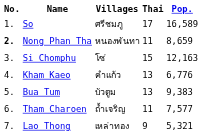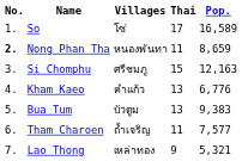So | Villages: ศรีชมภู -> โซ่
Si Chomphu | Villages: โซ่ -> ศรีชมภู
